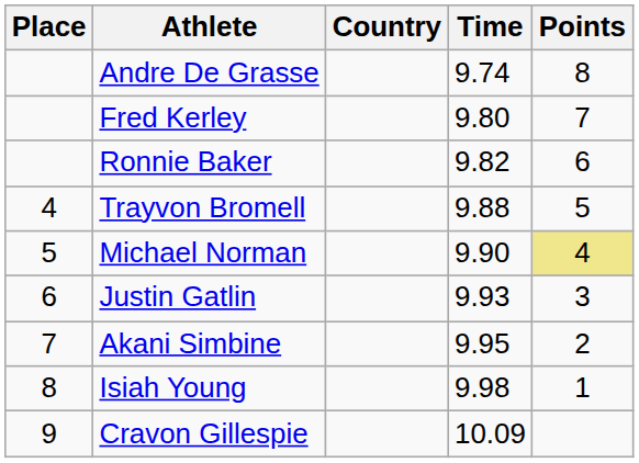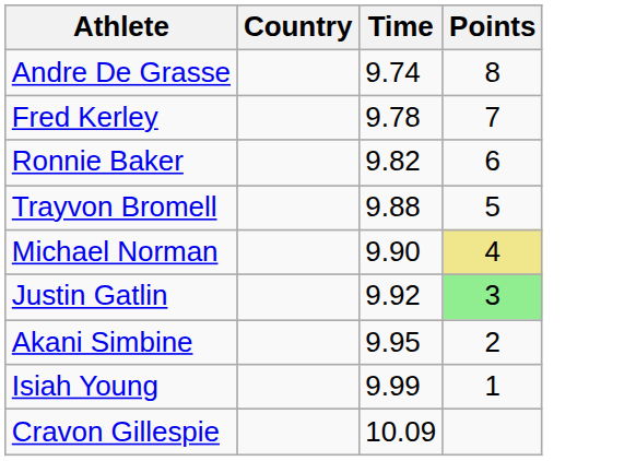- column: Place | 4 | 5 | 6 | 7 | 8 | 9
Fred Kerley | Time: 9.80 -> 9.78
Justin Gatlin | Time: 9.93 -> 9.92
Justin Gatlin | Points: no background -> lightgreen background
Isiah Young | Time: 9.98 -> 9.99
